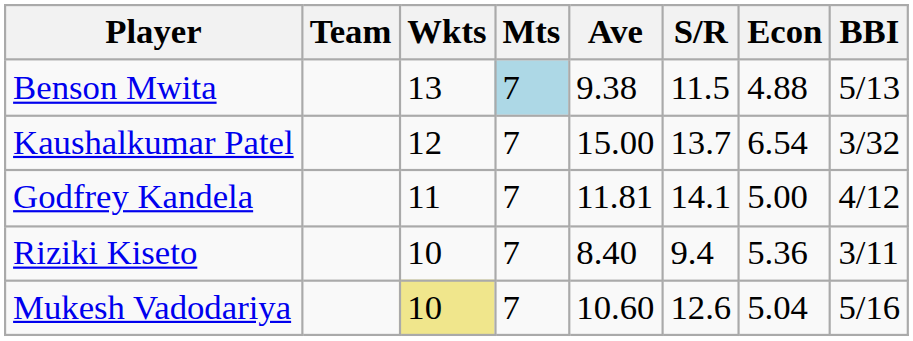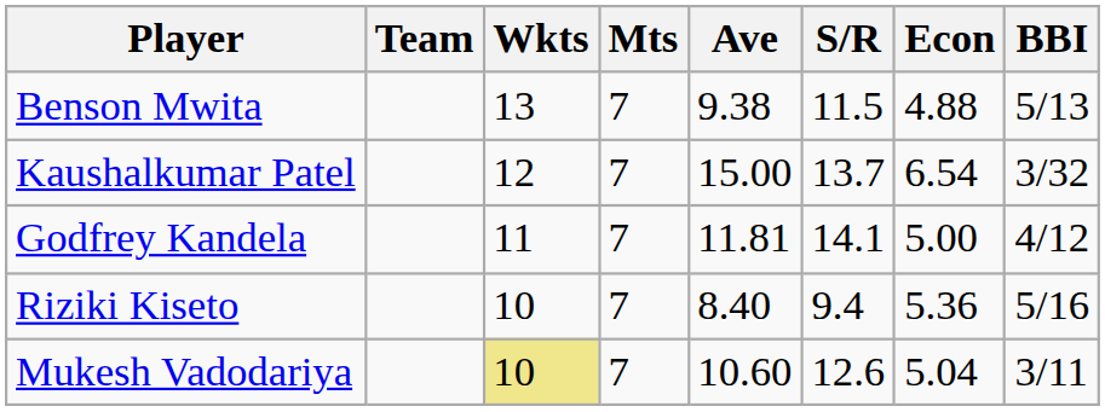Benson Mwita | Mts: lightblue background -> no background
Riziki Kiseto | BBI: 3/11 -> 5/16
Mukesh Vadodariya | BBI: 5/16 -> 3/11
